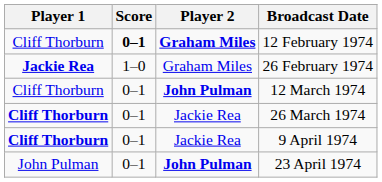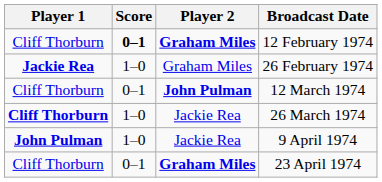26 March 1974 | Score: 0–1 -> 1–0
9 April 1974 | Player 1: Cliff Thorburn -> John Pulman
9 April 1974 | Score: 0–1 -> 1–0
23 April 1974 | Player 1: John Pulman -> Cliff Thorburn
23 April 1974 | Player 2: John Pulman -> Graham Miles
